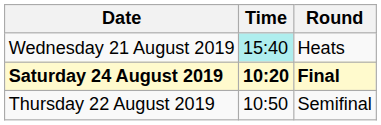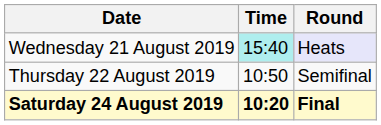Wednesday 21 August 2019 | Round: no background -> lavender background
rows swapped: Thursday 22 August 2019 <-> Saturday 24 August 2019
